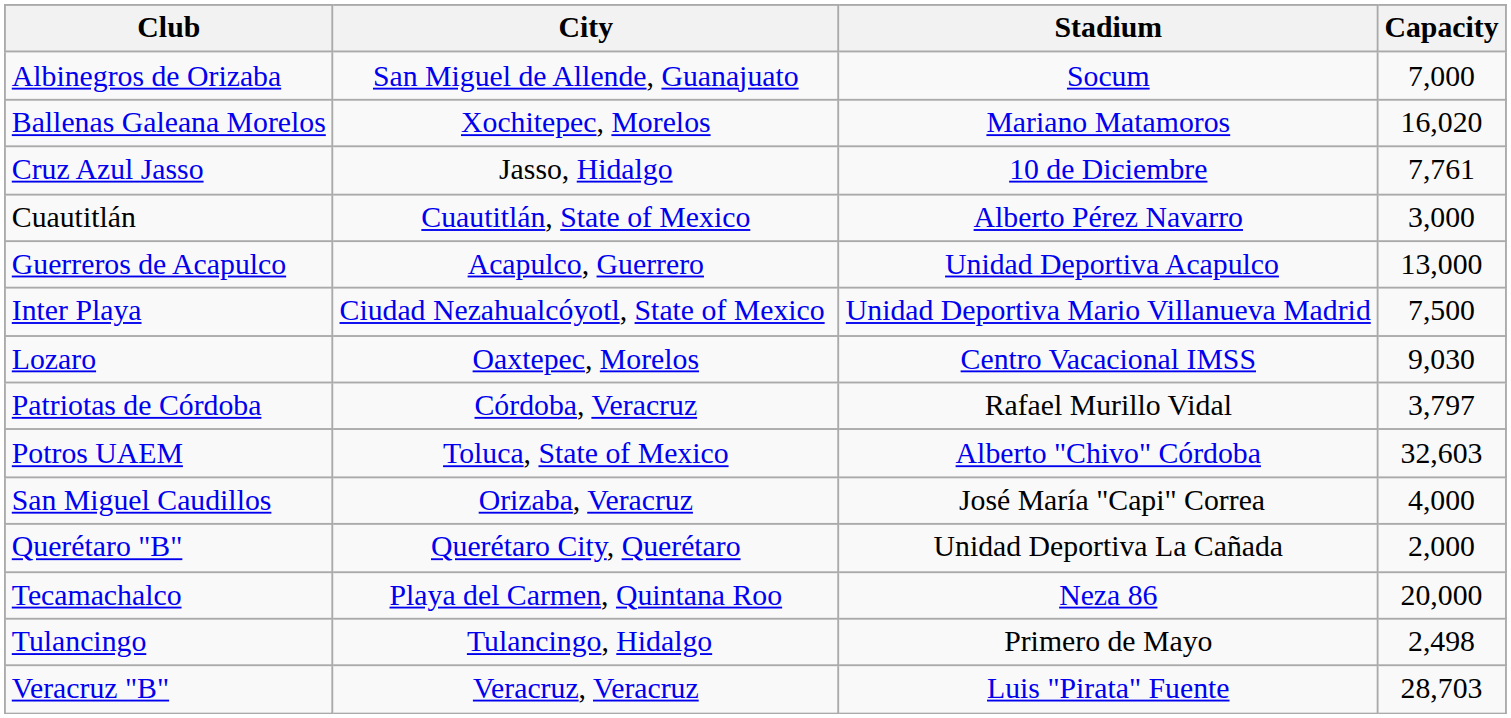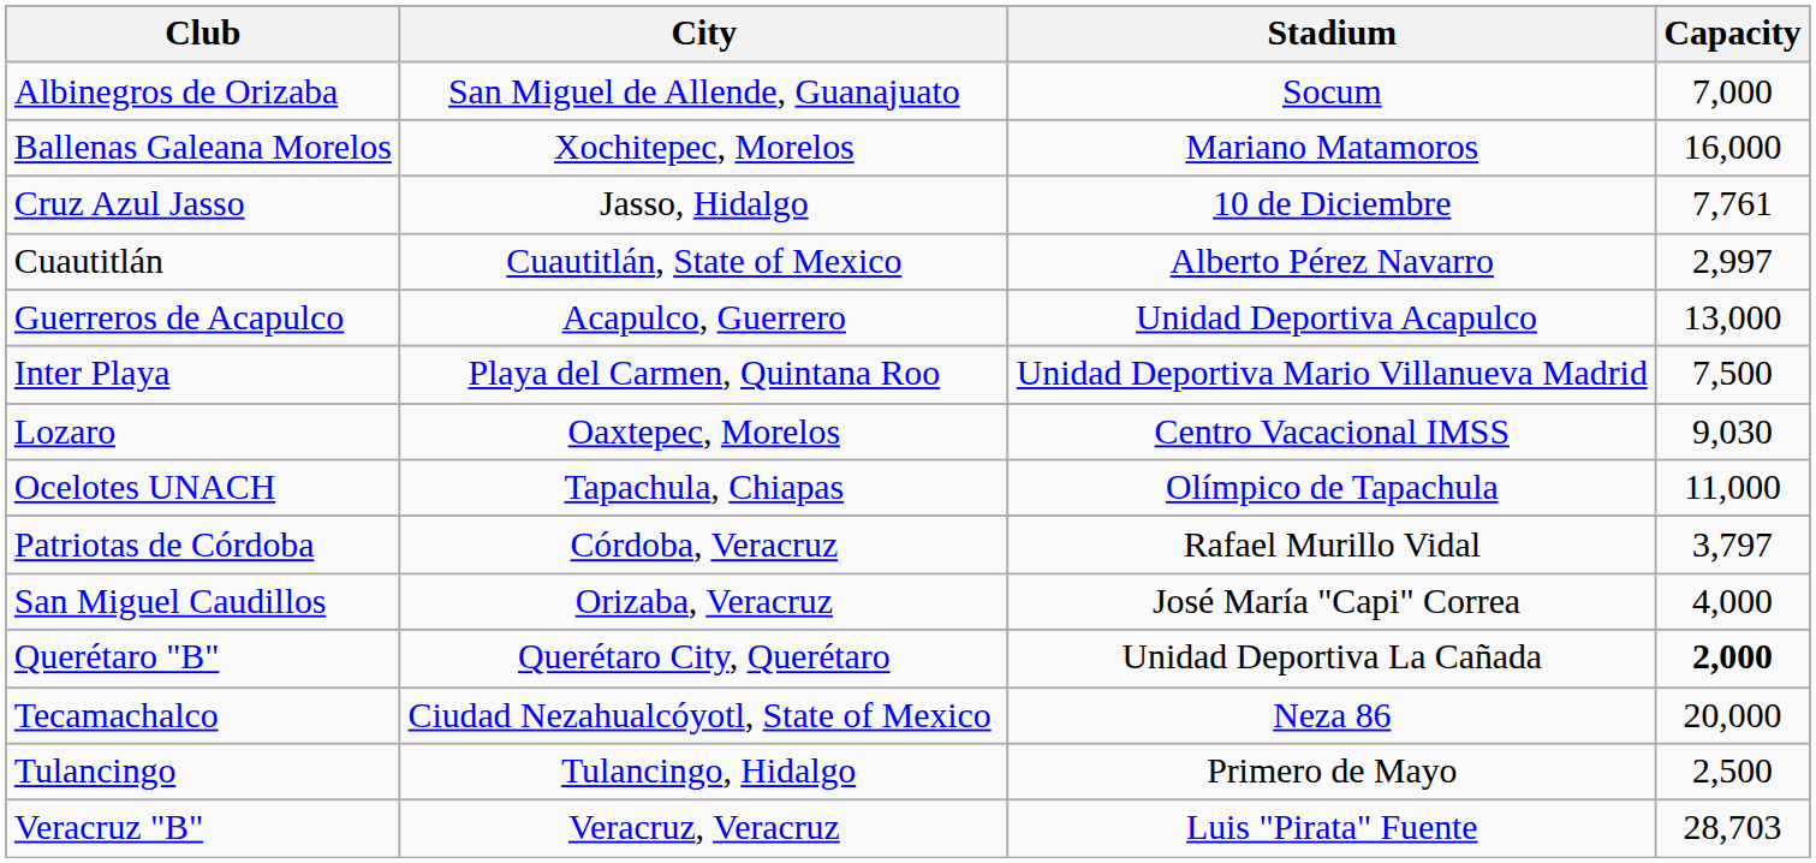Ballenas Galeana Morelos | Capacity: 16,020 -> 16,000
Cuautitlán | Capacity: 3,000 -> 2,997
Inter Playa | City: Ciudad Nezahualcóyotl, State of Mexico -> Playa del Carmen, Quintana Roo
+ row: Ocelotes UNACH | Tapachula, Chiapas | Olímpico de Tapachula | 11,000
- row: Potros UAEM | Toluca, State of Mexico | Alberto "Chivo" Córdoba | 32,603
Querétaro "B" | Capacity: normal -> bold
Tecamachalco | City: Playa del Carmen, Quintana Roo -> Ciudad Nezahualcóyotl, State of Mexico
Tulancingo | Capacity: 2,498 -> 2,500
